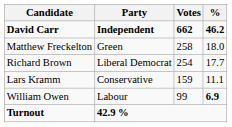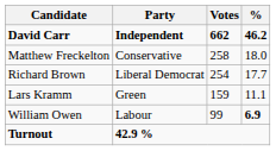Matthew Freckelton | Party: Green -> Conservative
Lars Kramm | Party: Conservative -> Green
